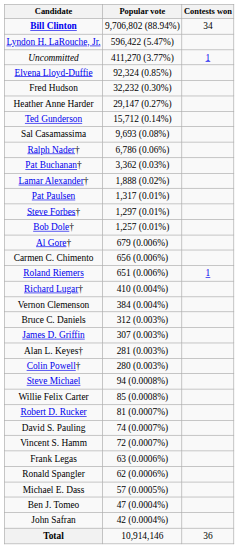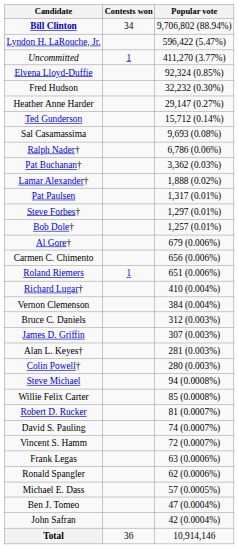columns swapped: Popular vote <-> Contests won
